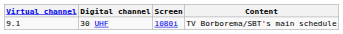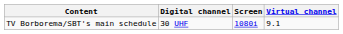columns swapped: Virtual channel <-> Content
